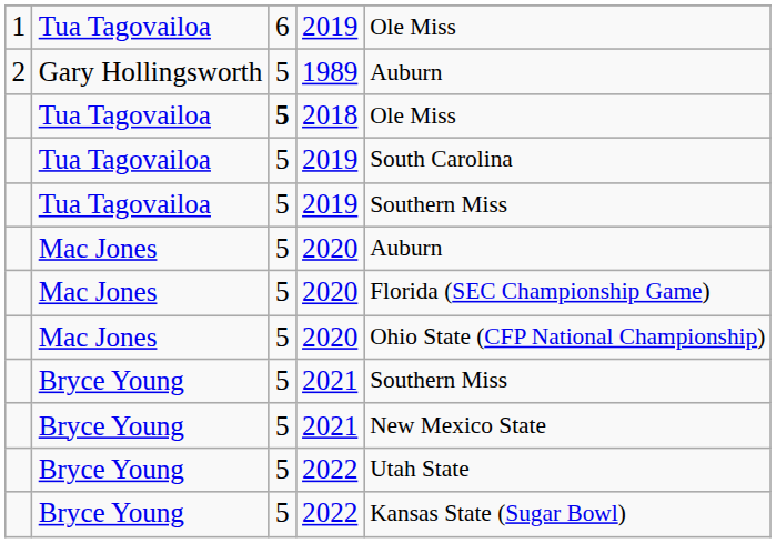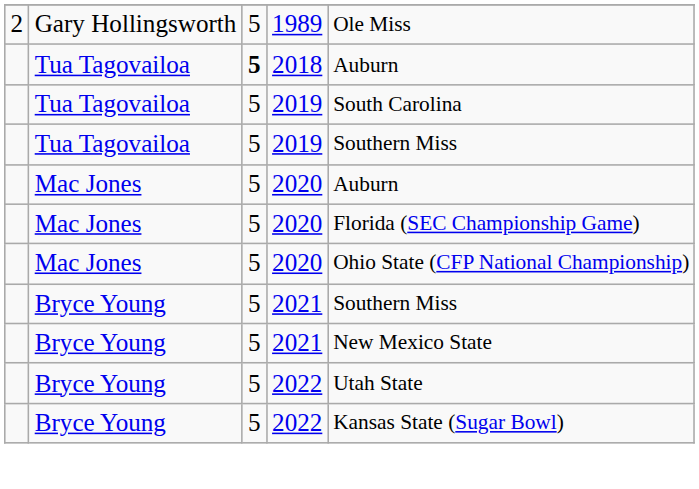- row: 1 | Tua Tagovailoa | 6 | 2019 | Ole Miss
1989 | column 5: Auburn -> Ole Miss
2018 | column 5: Ole Miss -> Auburn
